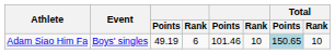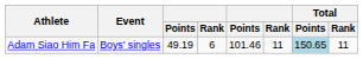Adam Siao Him Fa | column 6: 10 -> 11
Adam Siao Him Fa | Total / Rank: 10 -> 11
